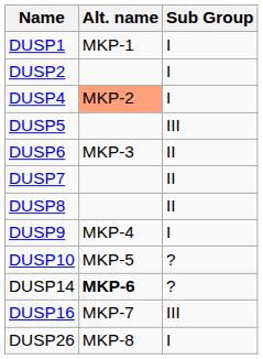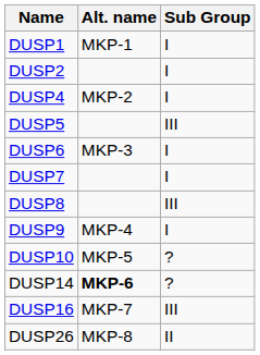DUSP4 | Alt. name: lightsalmon background -> no background
DUSP6 | Sub Group: II -> I
DUSP7 | Sub Group: II -> I
DUSP8 | Sub Group: II -> III
DUSP26 | Sub Group: I -> II
